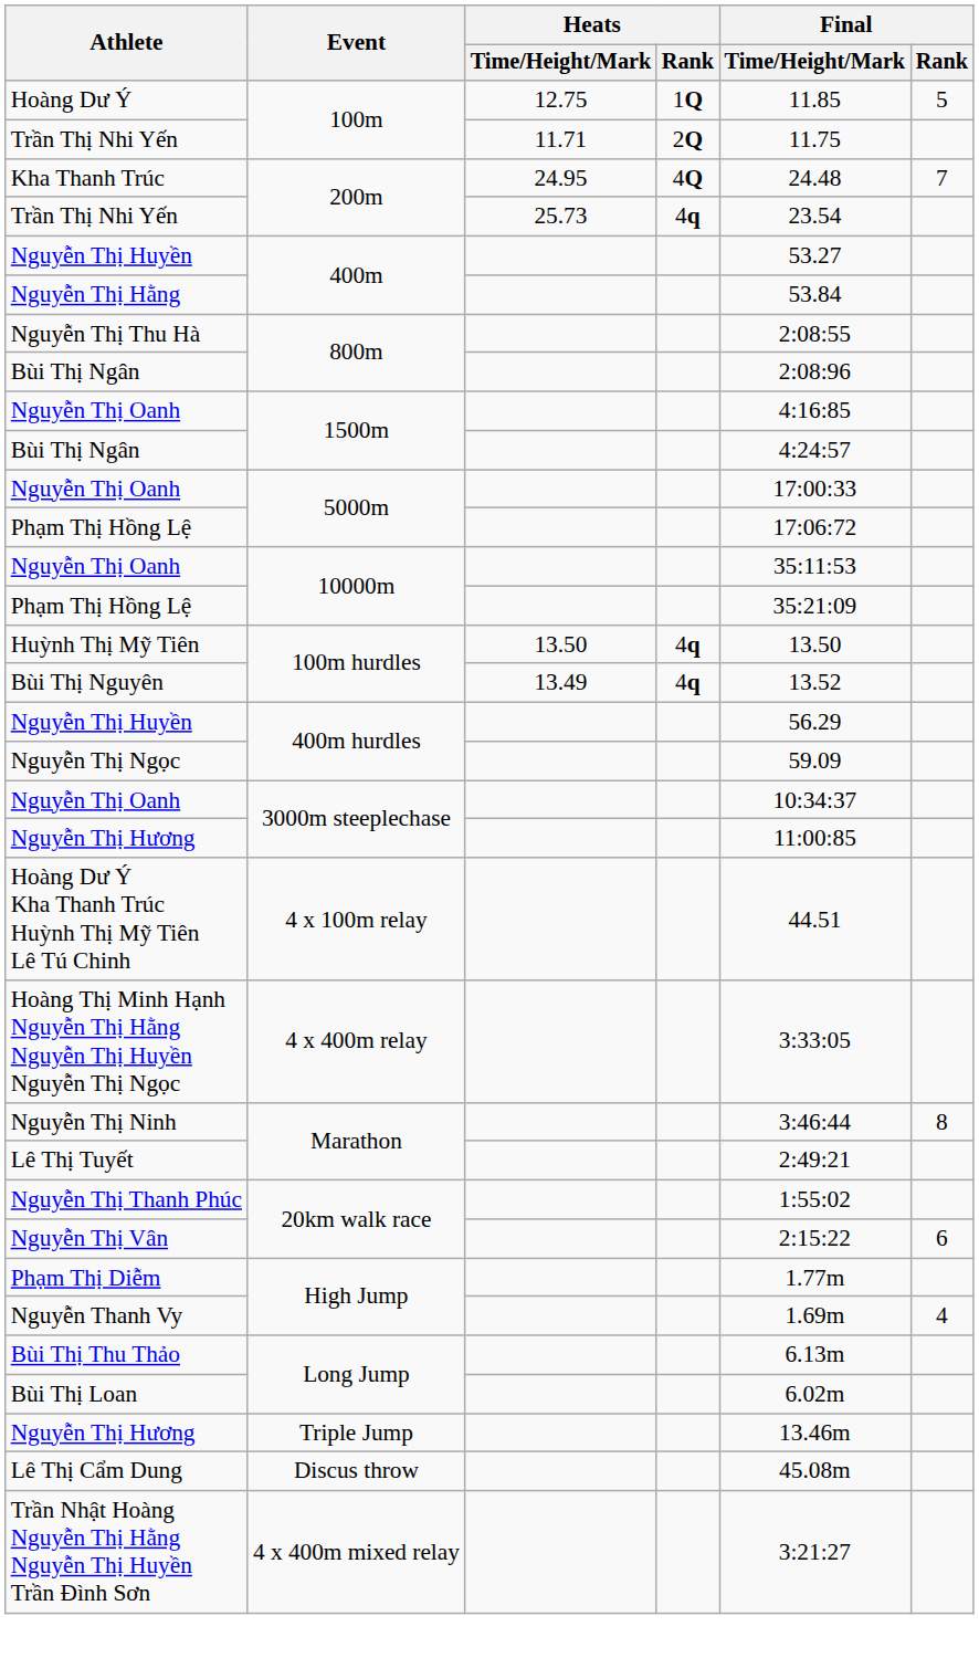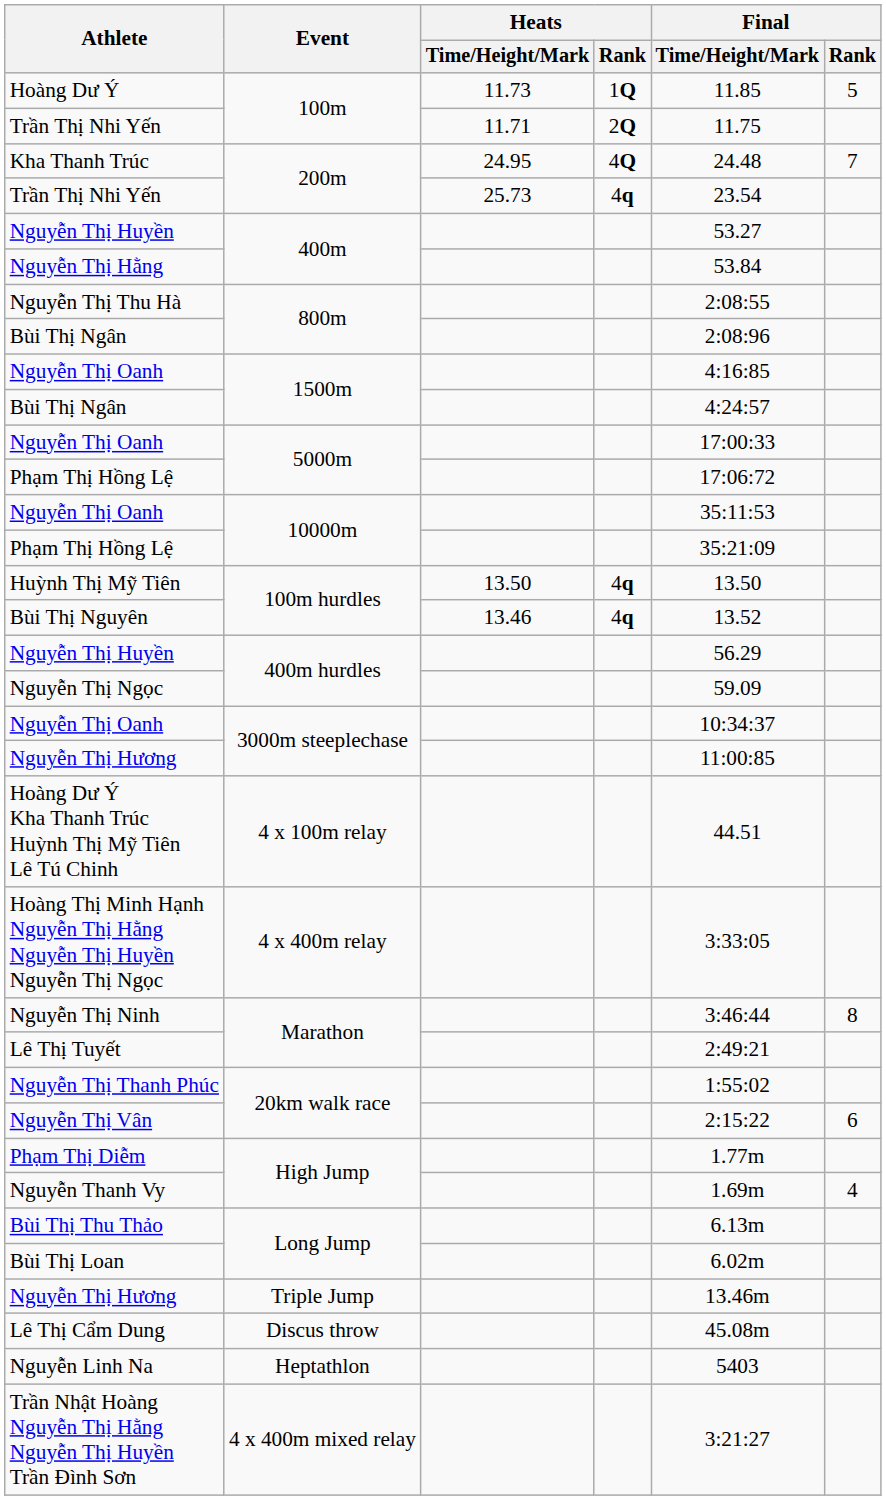Hoàng Dư Ý | Heats / Time/Height/Mark: 12.75 -> 11.73
Bùi Thị Nguyên | Heats / Time/Height/Mark: 13.49 -> 13.46
+ row: Nguyễn Linh Na | Heptathlon | 5403
